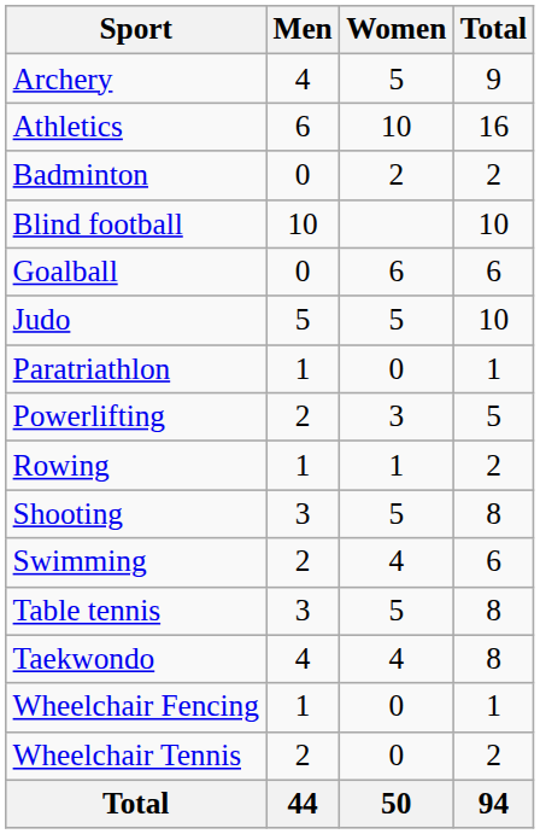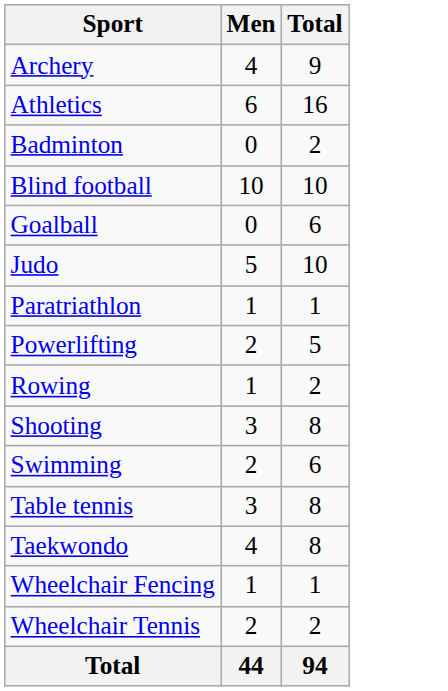- column: Women | 5 | 10 | 2 | 6 | 5 | 0 | 3 | 1 | 5 | 4 | 5 | 4 | 0 | 0 | 50
